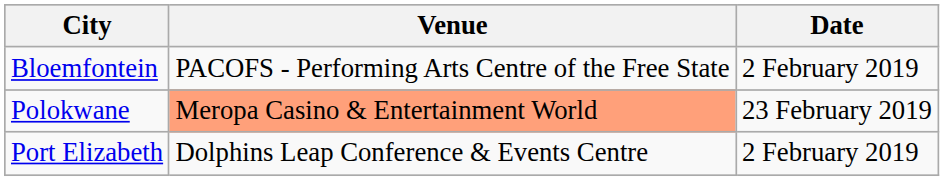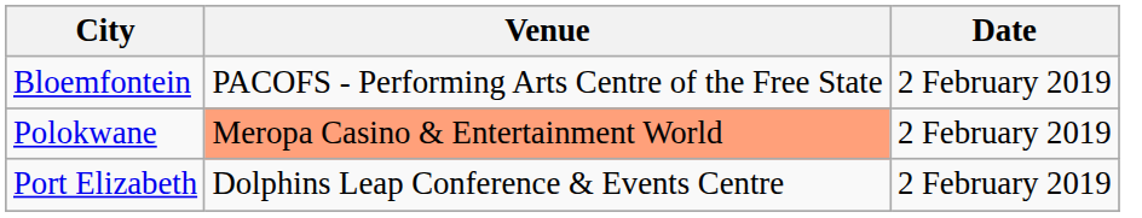Polokwane | Date: 23 February 2019 -> 2 February 2019
